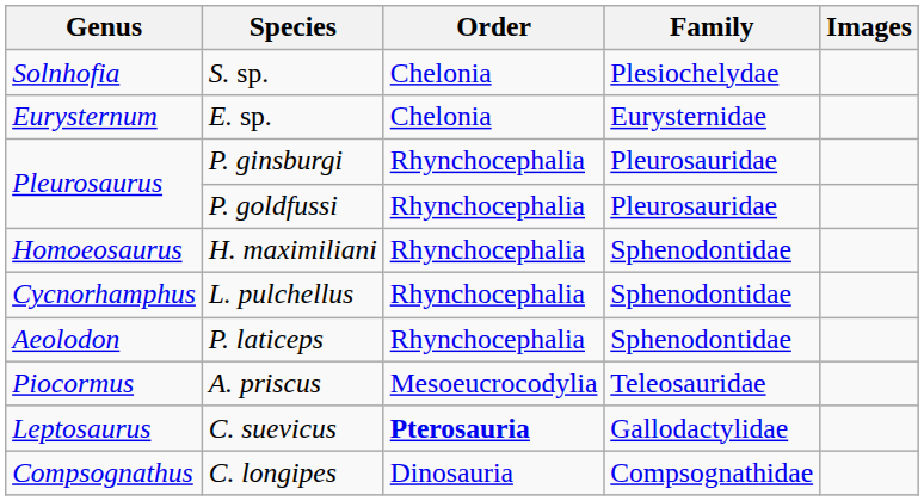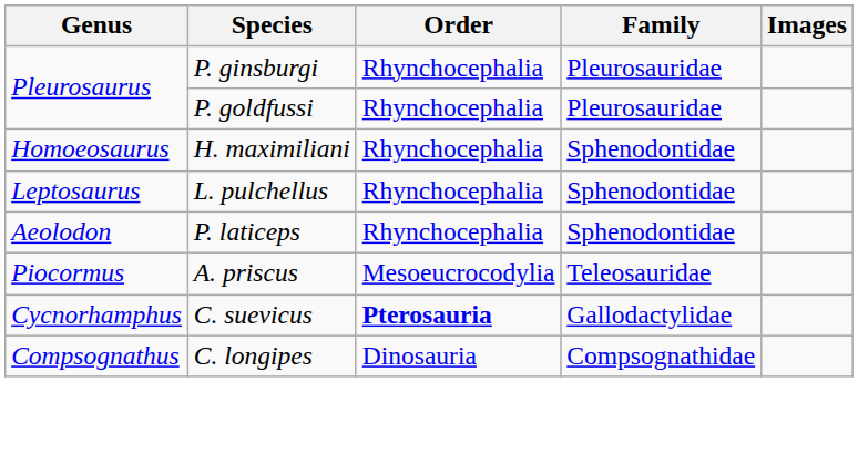- row: Solnhofia | S. sp. | Chelonia | Plesiochelydae
- row: Eurysternum | E. sp. | Chelonia | Eurysternidae
L. pulchellus | Genus: Cycnorhamphus -> Leptosaurus
C. suevicus | Genus: Leptosaurus -> Cycnorhamphus
